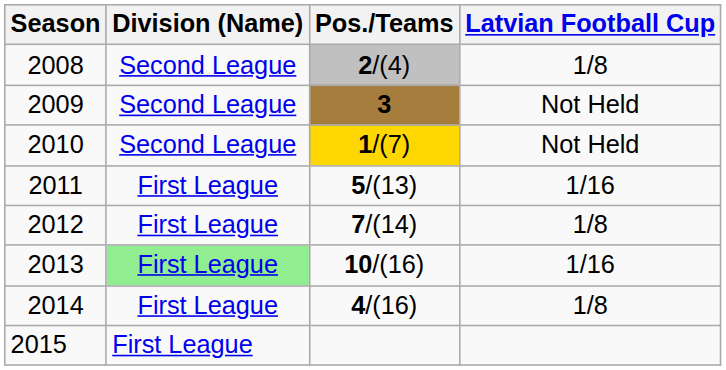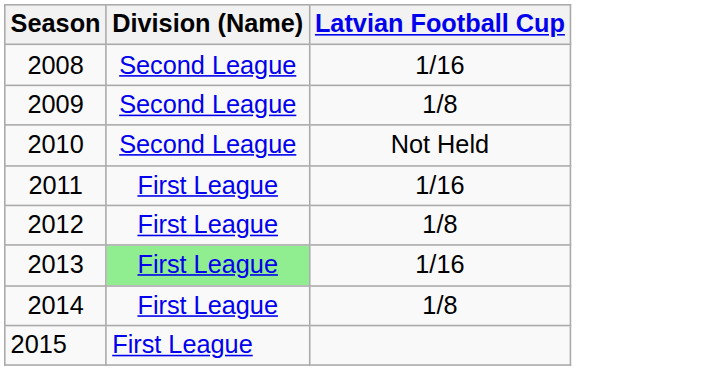- column: Pos./Teams | 2/(4) | 3 | 1/(7) | 5/(13) | 7/(14) | 10/(16) | 4/(16)
2008 | Latvian Football Cup: 1/8 -> 1/16
2009 | Latvian Football Cup: Not Held -> 1/8
